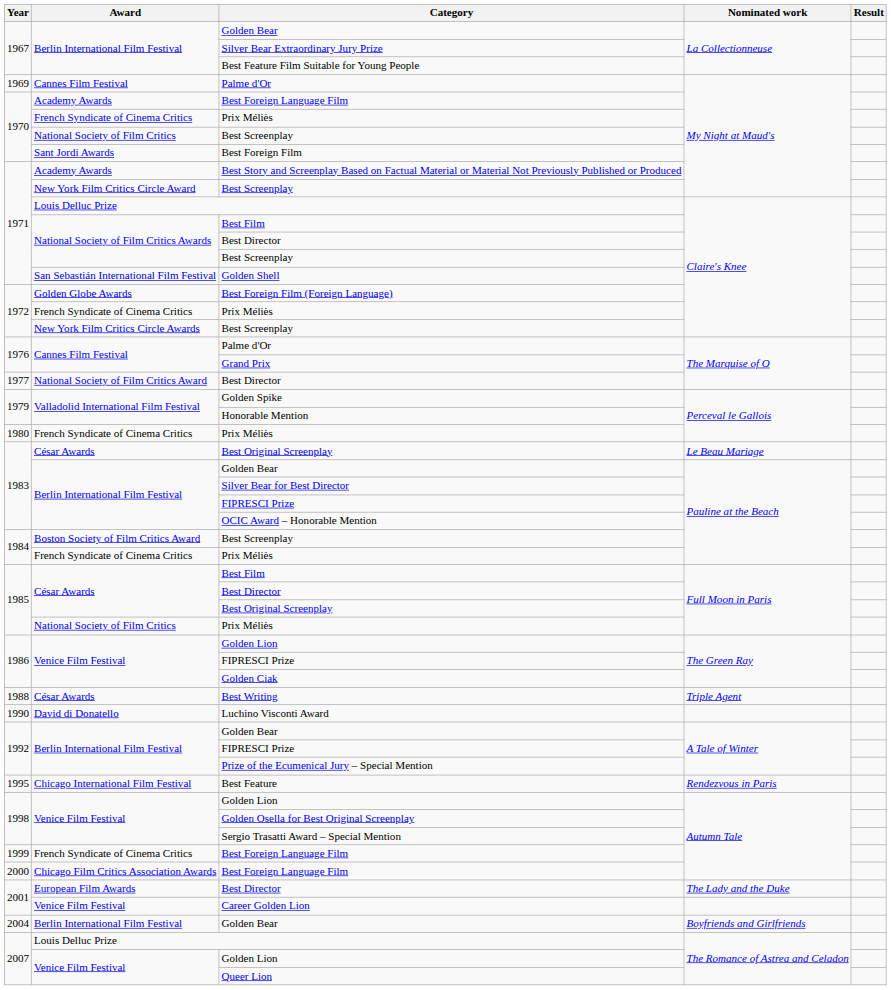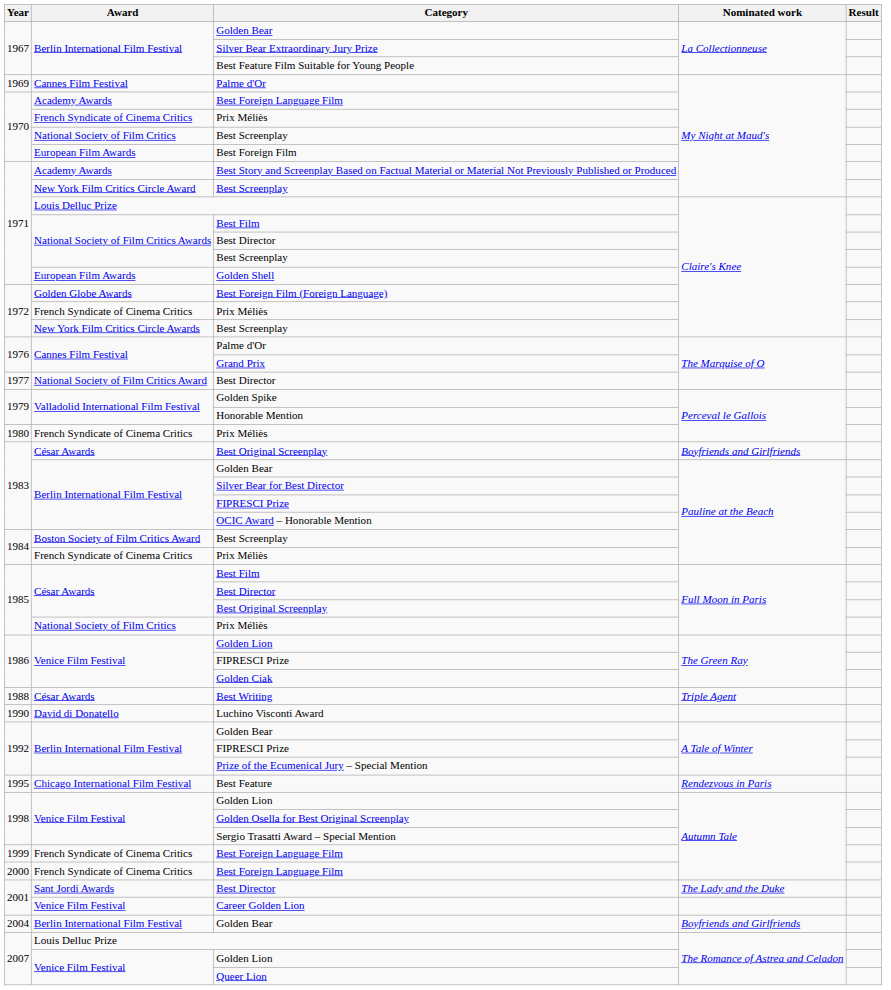Best Foreign Film | Award: Sant Jordi Awards -> European Film Awards
Golden Shell | Award: San Sebastián International Film Festival -> European Film Awards
1983 / Best Original Screenplay | Nominated work: Le Beau Mariage -> Boyfriends and Girlfriends
2000 / Best Foreign Language Film | Award: Chicago Film Critics Association Awards -> French Syndicate of Cinema Critics
2001 / Best Director | Award: European Film Awards -> Sant Jordi Awards
